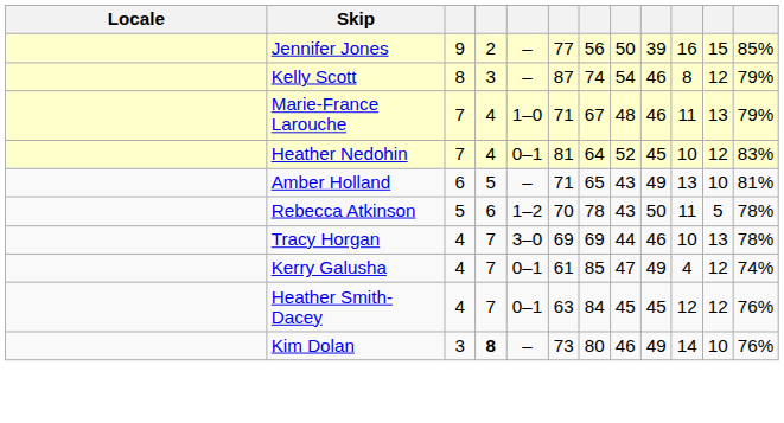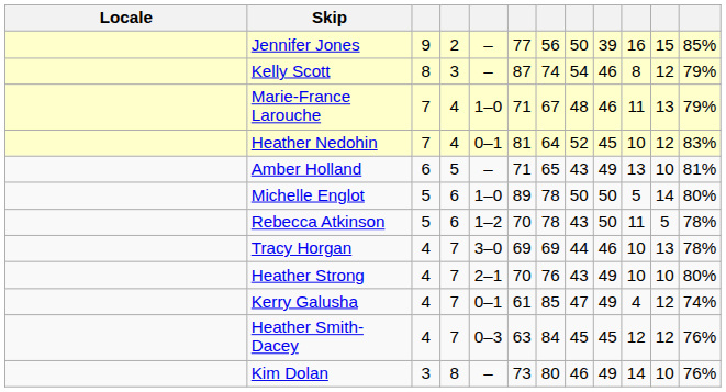+ row: Michelle Englot | 5 | 6 | 1–0 | 89 | 78 | 50 | 50 | 5 | 14 | 80%
+ row: Heather Strong | 4 | 7 | 2–1 | 70 | 76 | 43 | 49 | 10 | 10 | 80%
Heather Smith-Dacey | column 5: 0–1 -> 0–3
Kim Dolan | column 4: bold -> normal
